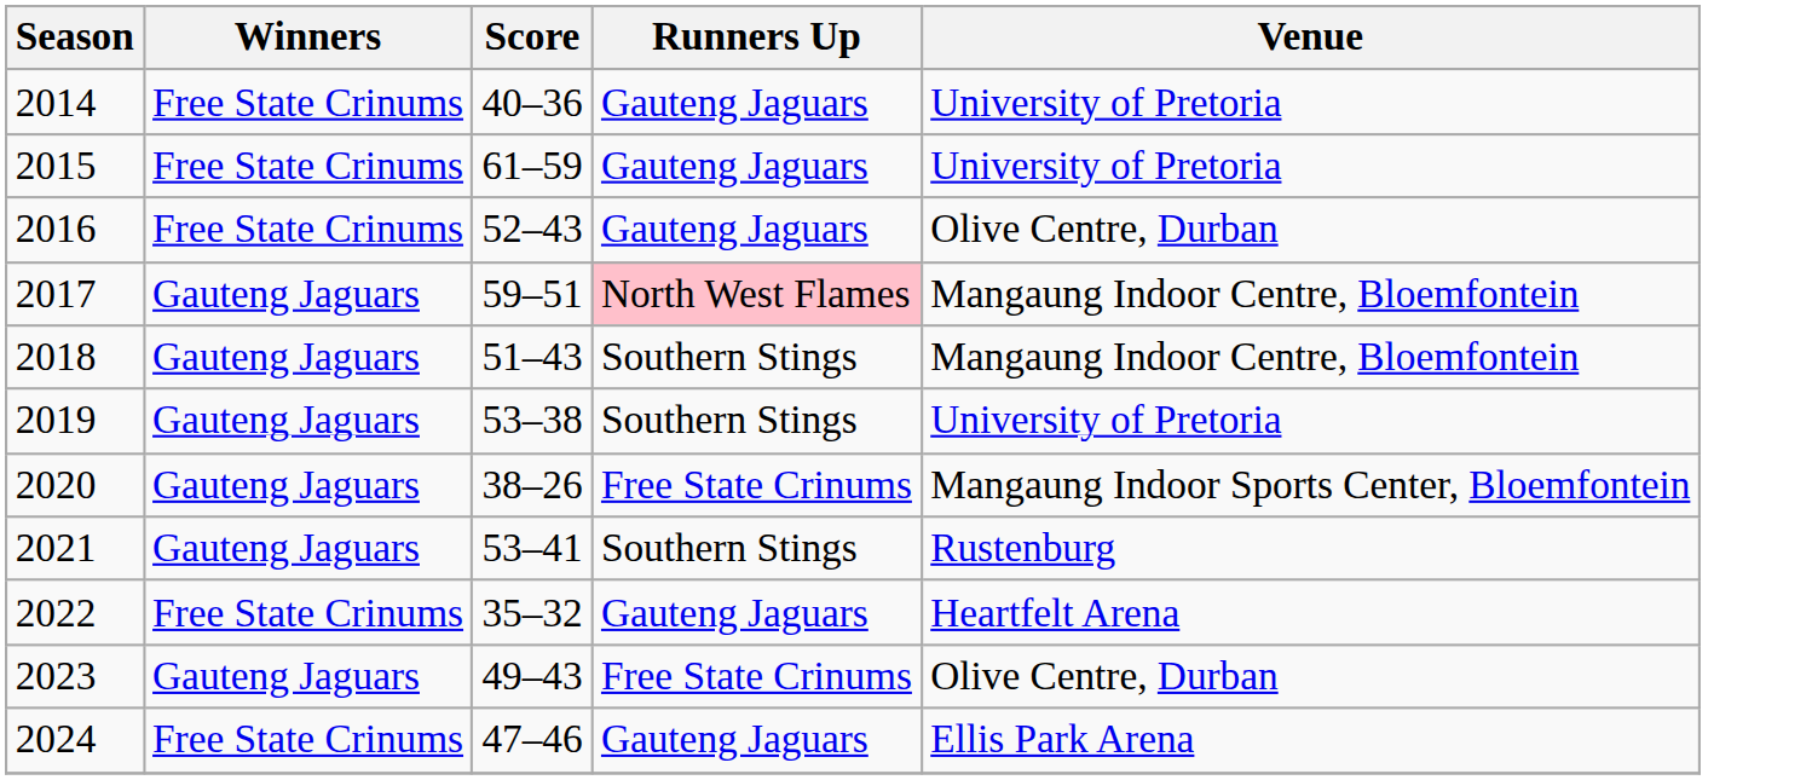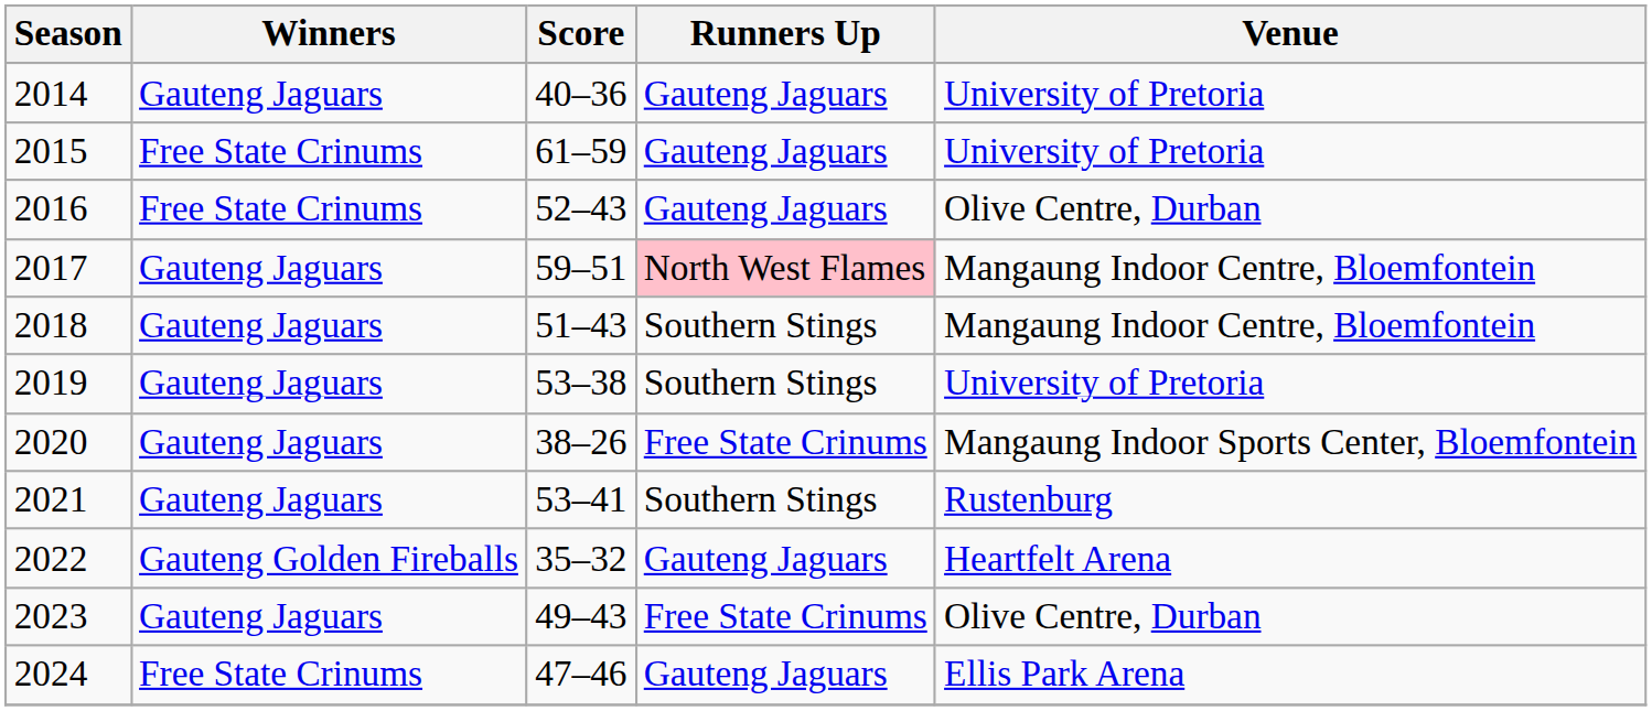2014 | Winners: Free State Crinums -> Gauteng Jaguars
2022 | Winners: Free State Crinums -> Gauteng Golden Fireballs
